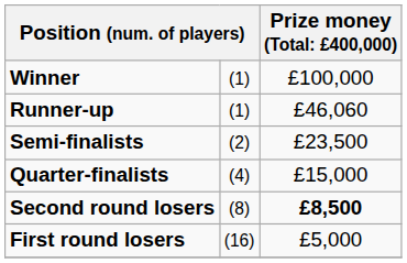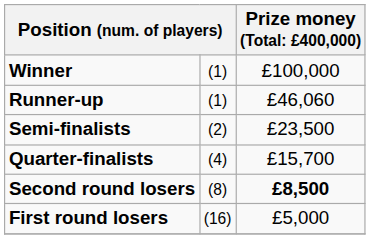Quarter-finalists | column 3: £15,000 -> £15,700
